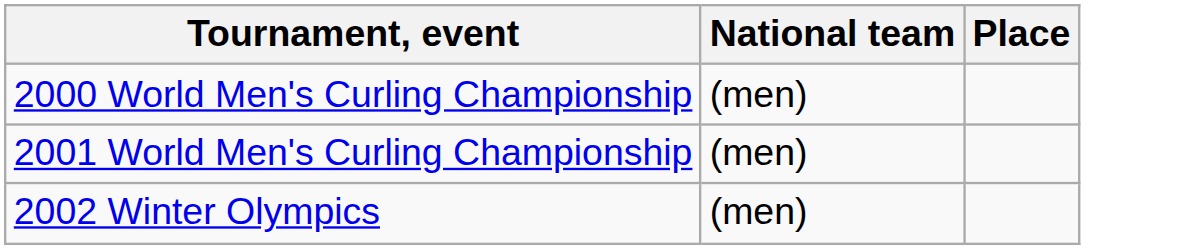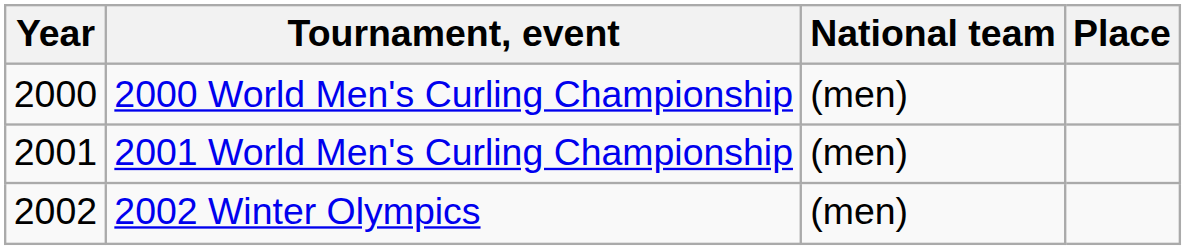+ column: Year | 2000 | 2001 | 2002
